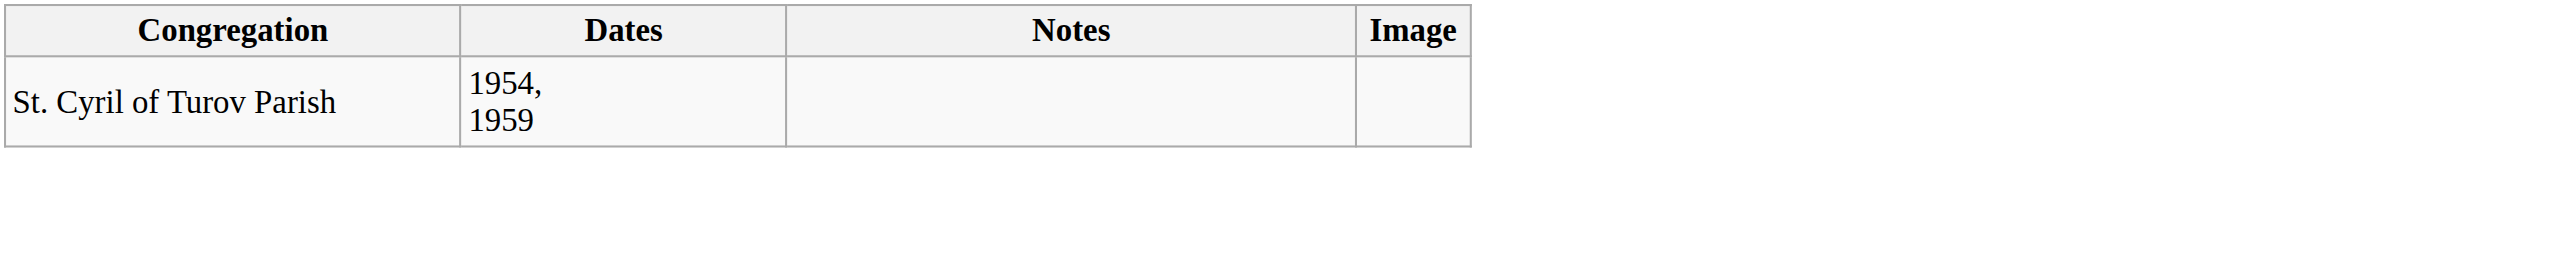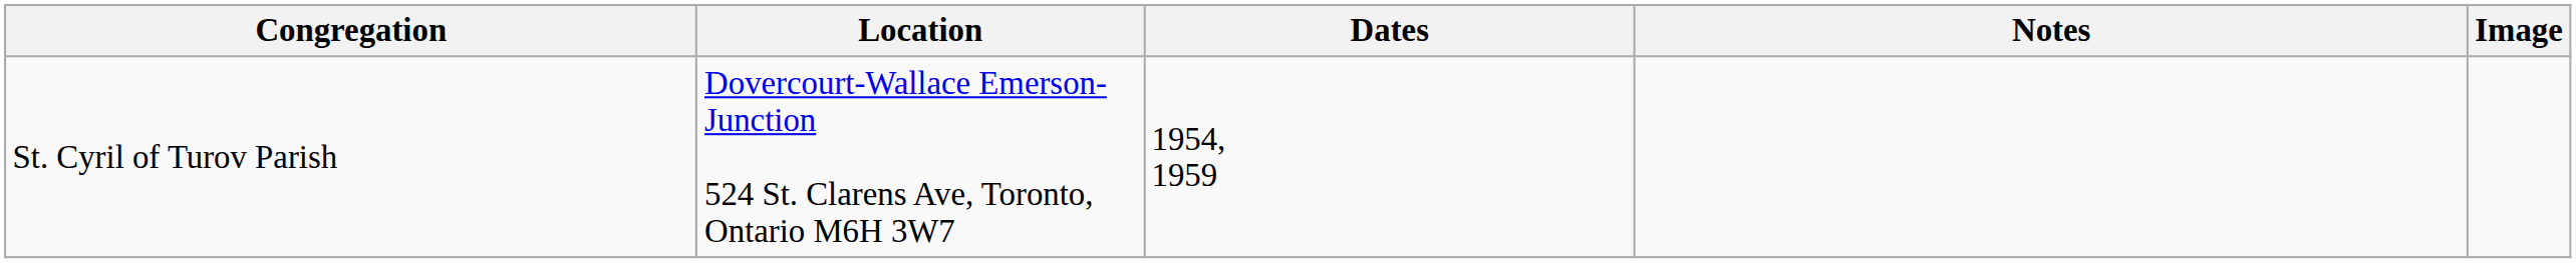+ column: Location | Dovercourt-Wallace Emerson-Junction 524 St. Clarens Ave, Toronto, Ontario M6H 3W7
